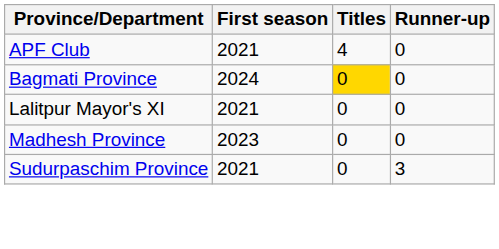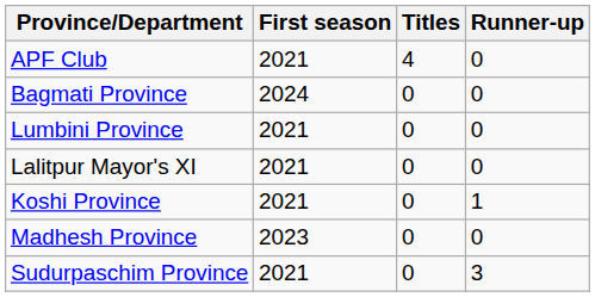Bagmati Province | Titles: gold background -> no background
+ row: Lumbini Province | 2021 | 0 | 0
+ row: Koshi Province | 2021 | 0 | 1
